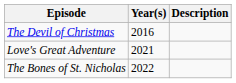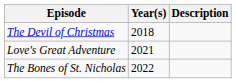The Devil of Christmas | Year(s): 2016 -> 2018
